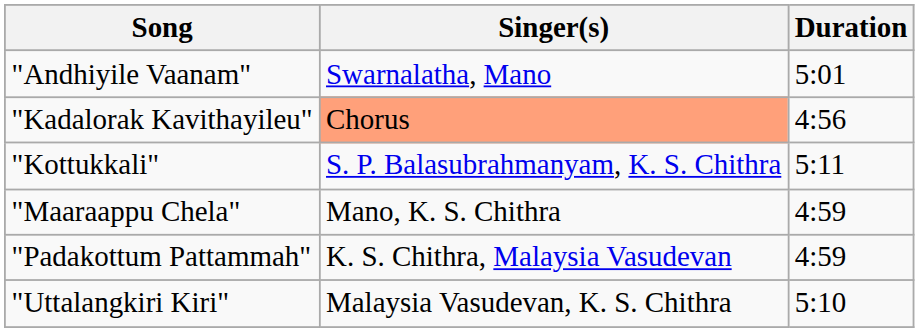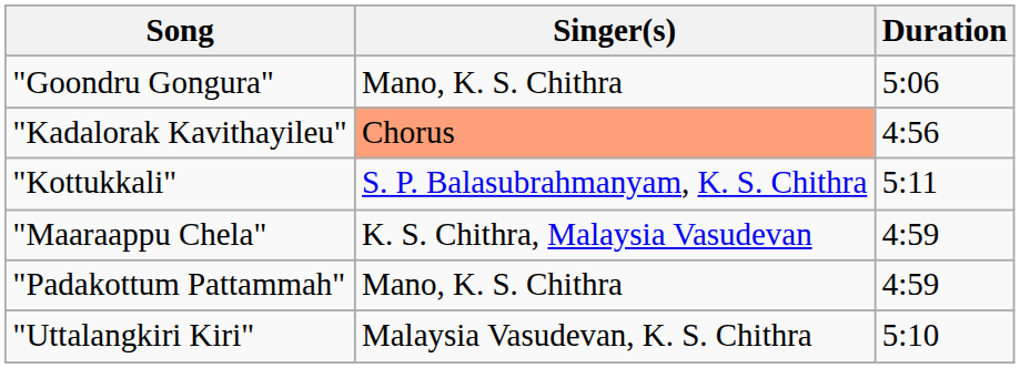- row: "Andhiyile Vaanam" | Swarnalatha, Mano | 5:01
+ row: "Goondru Gongura" | Mano, K. S. Chithra | 5:06
"Maaraappu Chela" | Singer(s): Mano, K. S. Chithra -> K. S. Chithra, Malaysia Vasudevan
"Padakottum Pattammah" | Singer(s): K. S. Chithra, Malaysia Vasudevan -> Mano, K. S. Chithra
